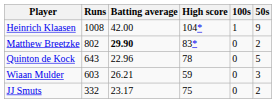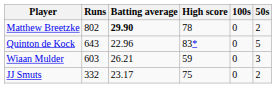- row: Heinrich Klaasen | 1008 | 42.00 | 104* | 1 | 9
Matthew Breetzke | High score: 83* -> 78
Quinton de Kock | High score: 78 -> 83*
